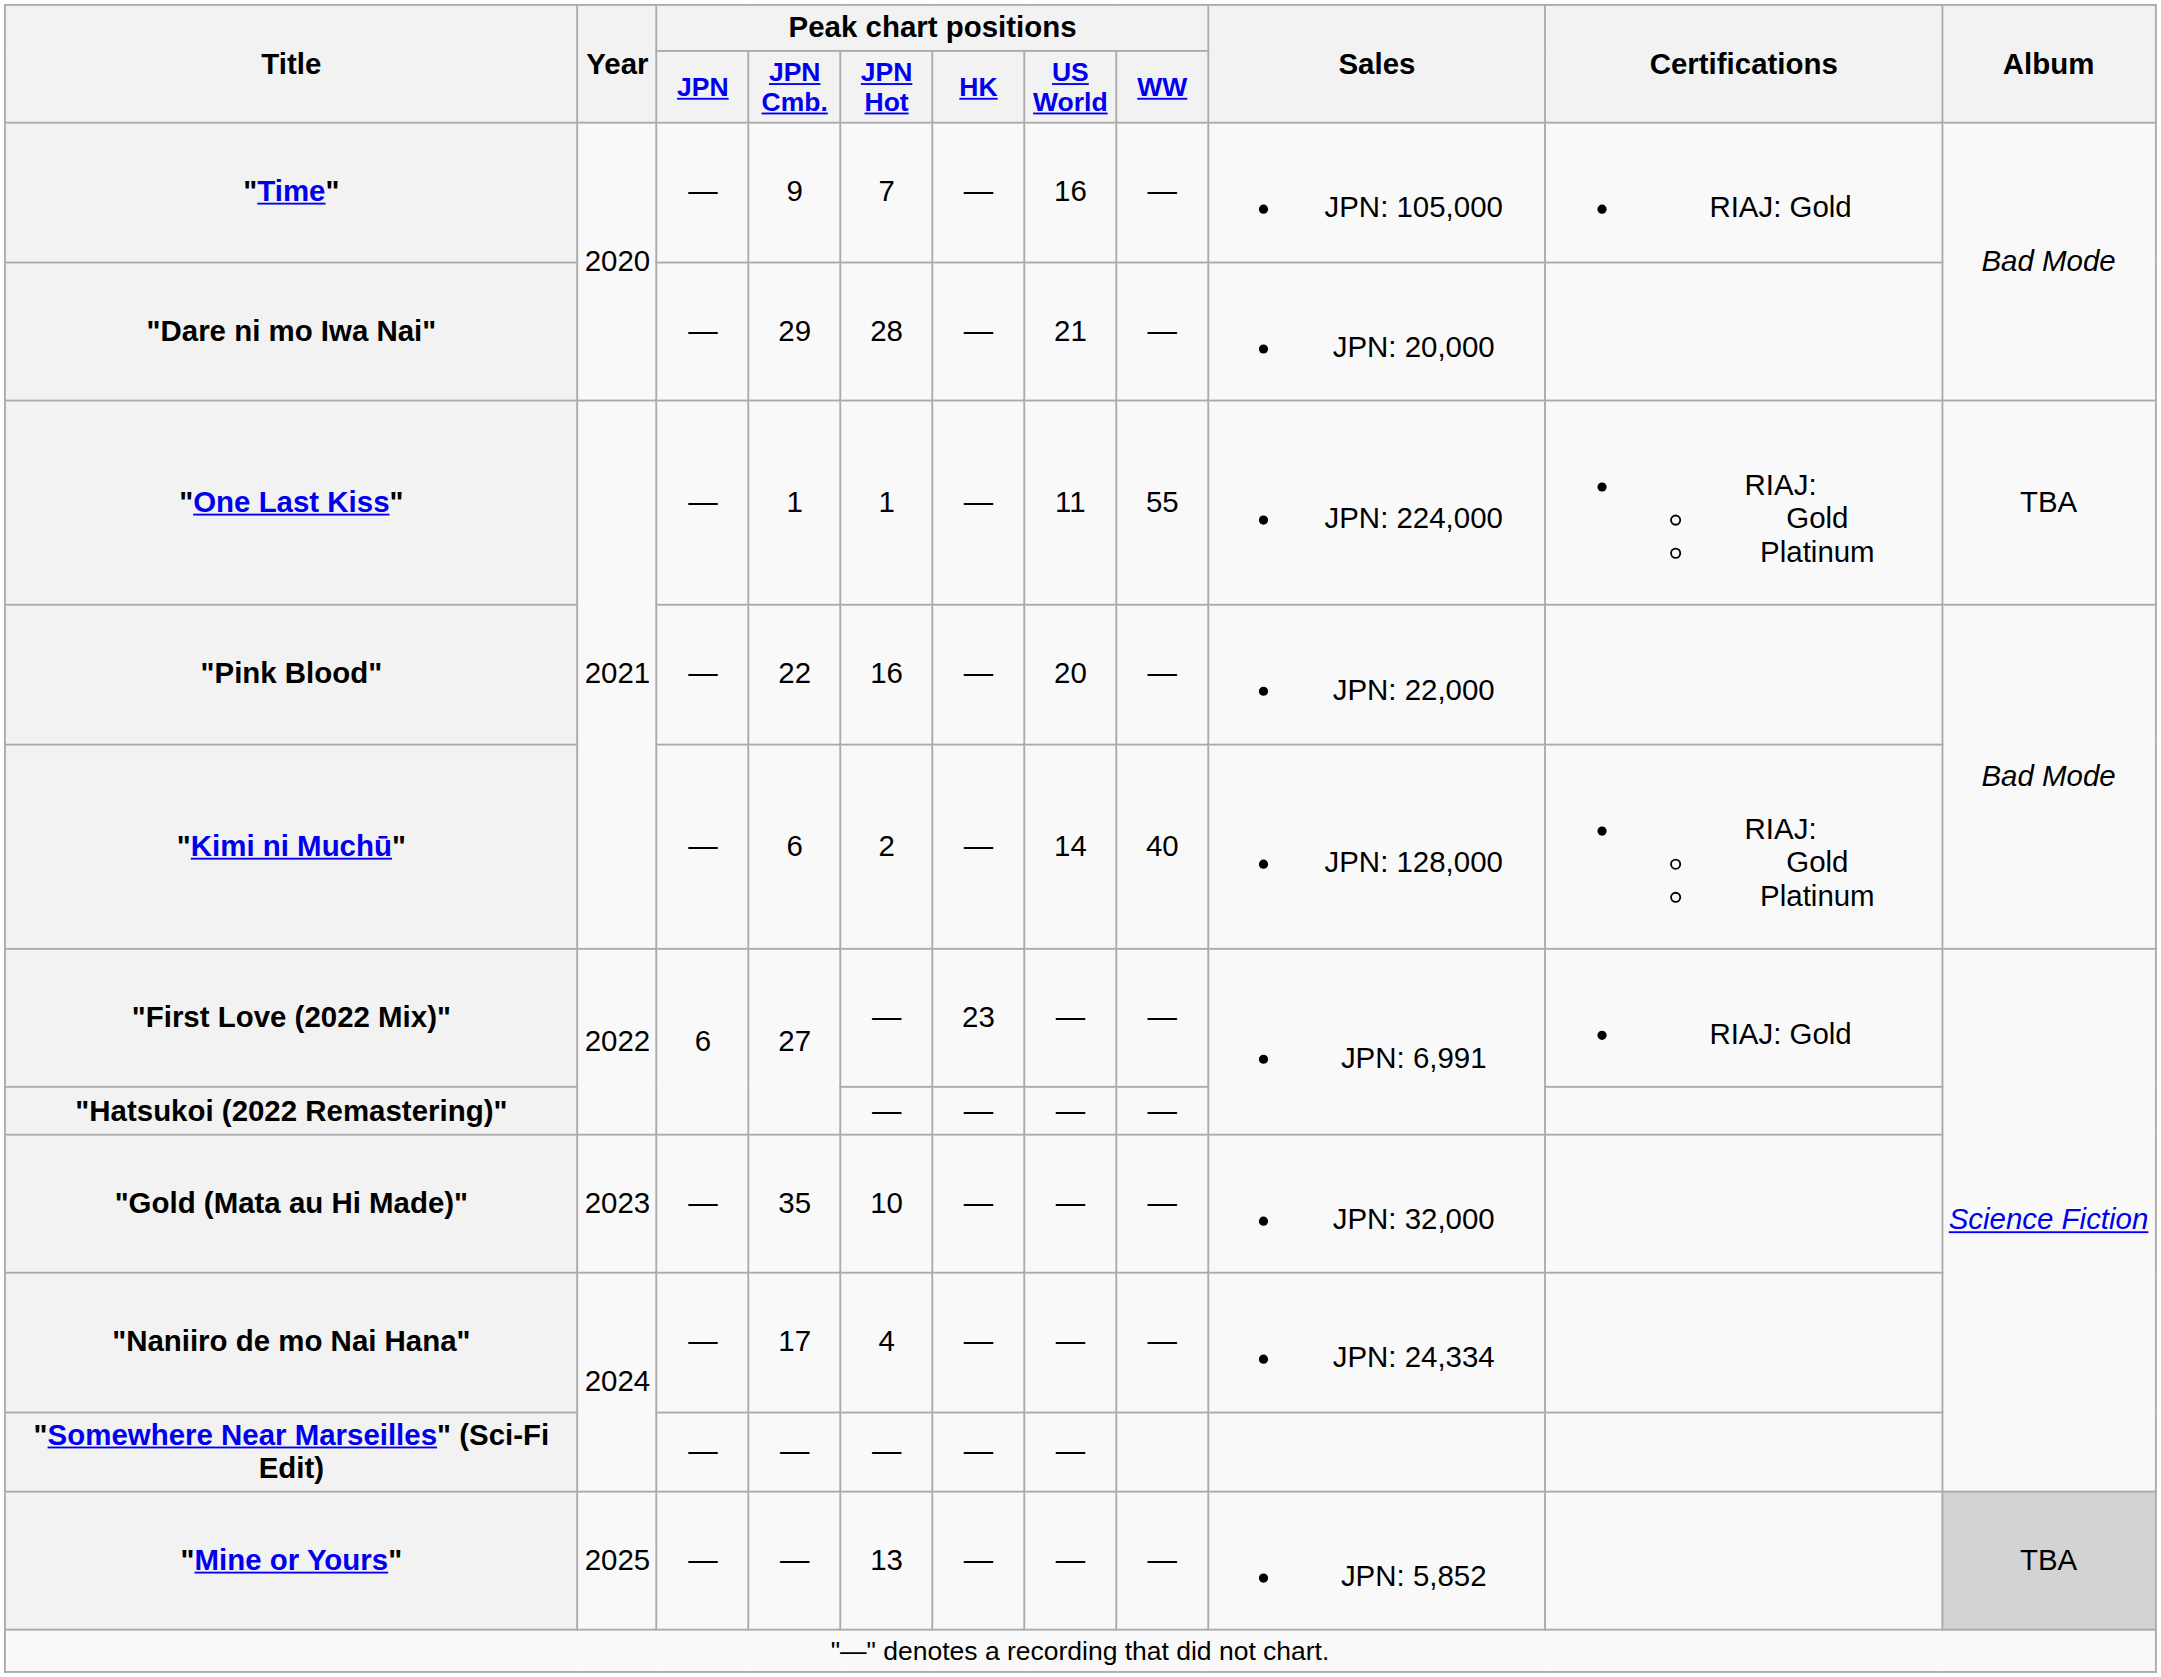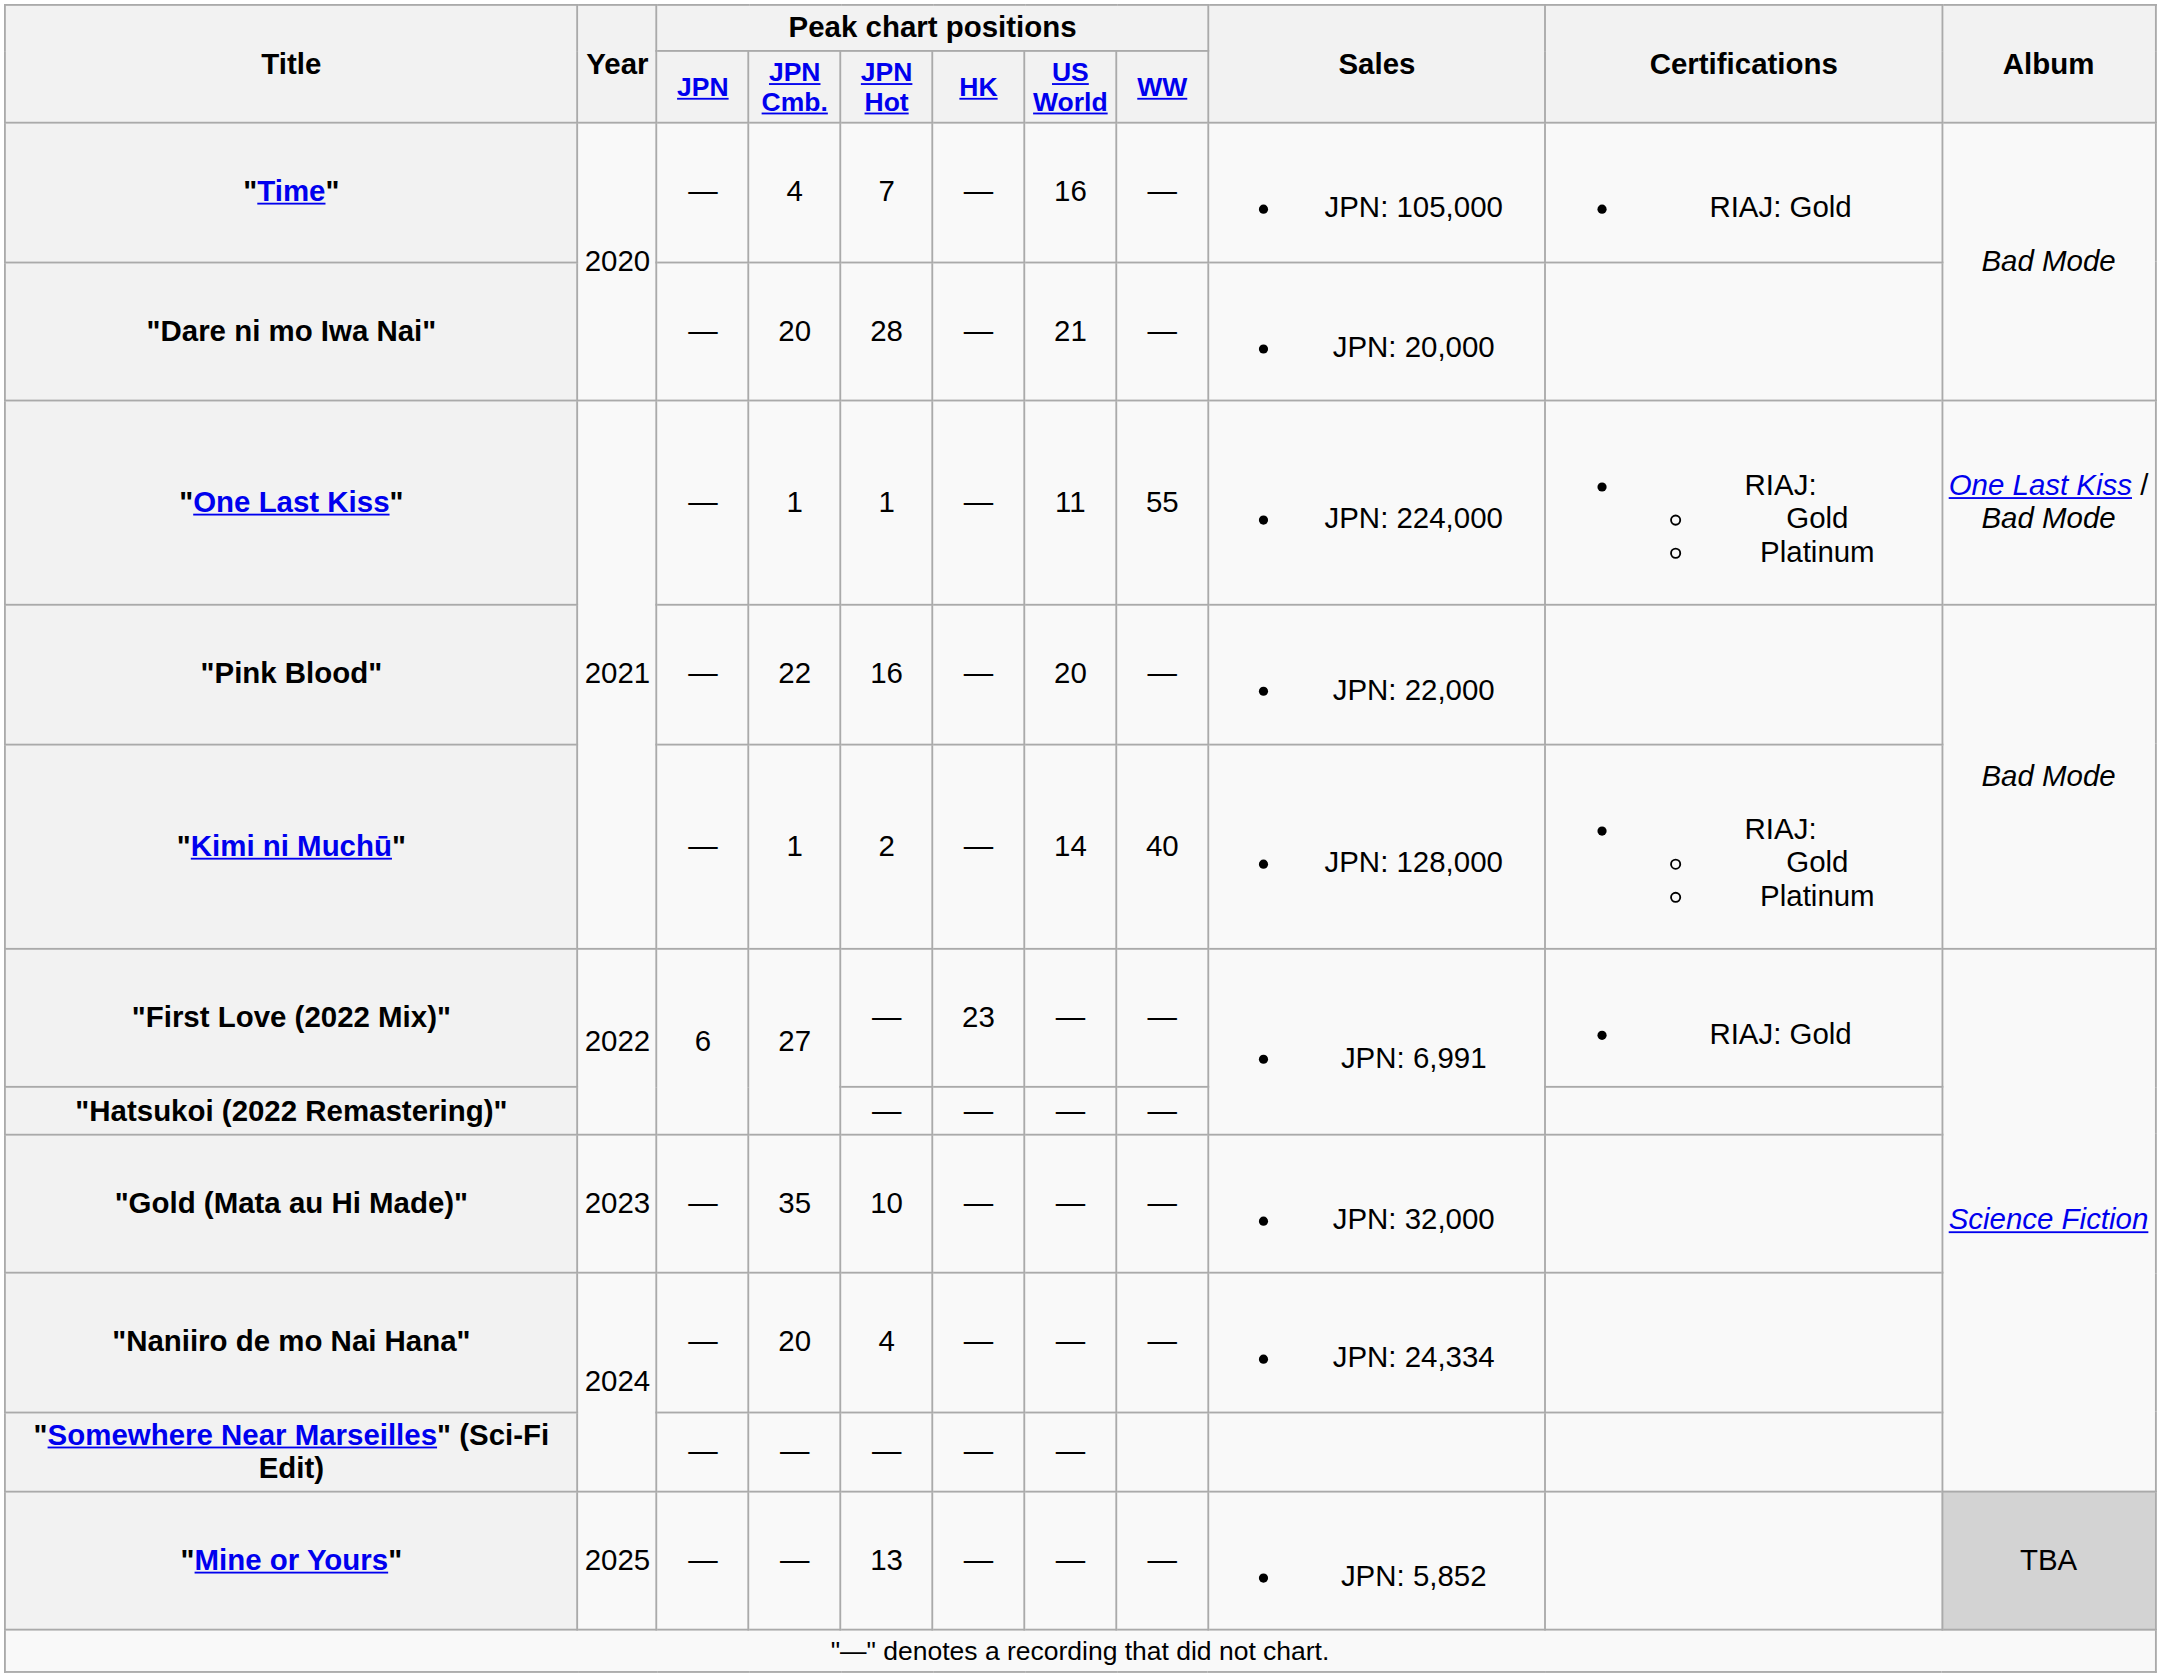"Time" | Peak chart positions / JPN Cmb.: 9 -> 4
"Dare ni mo Iwa Nai" | Peak chart positions / JPN Cmb.: 29 -> 20
"One Last Kiss" | Album: TBA -> One Last Kiss / Bad Mode
"Kimi ni Muchū" | Peak chart positions / JPN Cmb.: 6 -> 1
"Naniiro de mo Nai Hana" | Peak chart positions / JPN Cmb.: 17 -> 20
